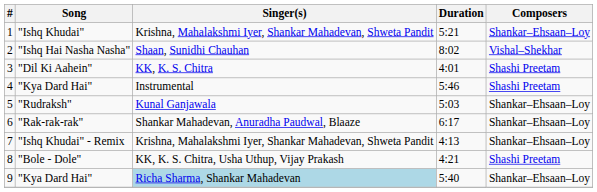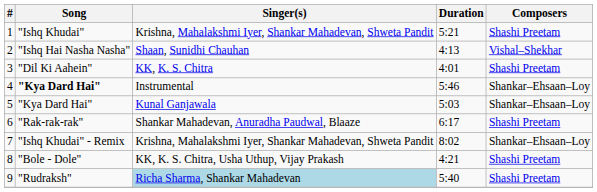1 | Composers: Shankar–Ehsaan–Loy -> Shashi Preetam
2 | Duration: 8:02 -> 4:13
4 | Song: normal -> bold
4 | Composers: Shashi Preetam -> Shankar–Ehsaan–Loy
5 | Song: "Rudraksh" -> "Kya Dard Hai"
6 | Composers: Shankar–Ehsaan–Loy -> Shashi Preetam
7 | Duration: 4:13 -> 8:02
9 | Song: "Kya Dard Hai" -> "Rudraksh"
9 | Composers: Shankar–Ehsaan–Loy -> Shashi Preetam
